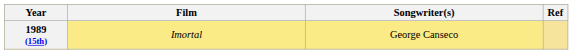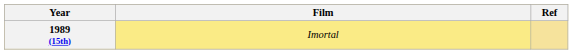- column: Songwriter(s) | George Canseco
